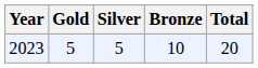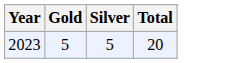- column: Bronze | 10
